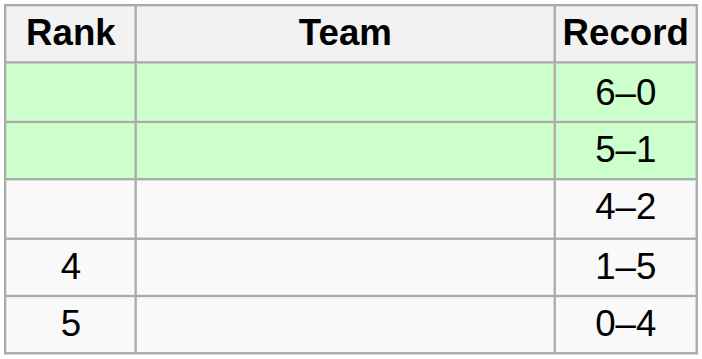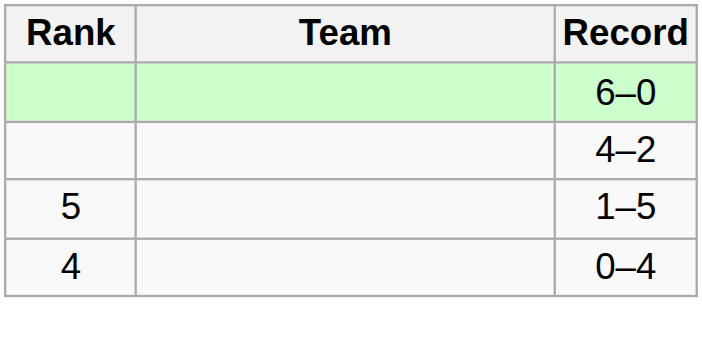- row: 5–1
1–5 | Rank: 4 -> 5
0–4 | Rank: 5 -> 4
